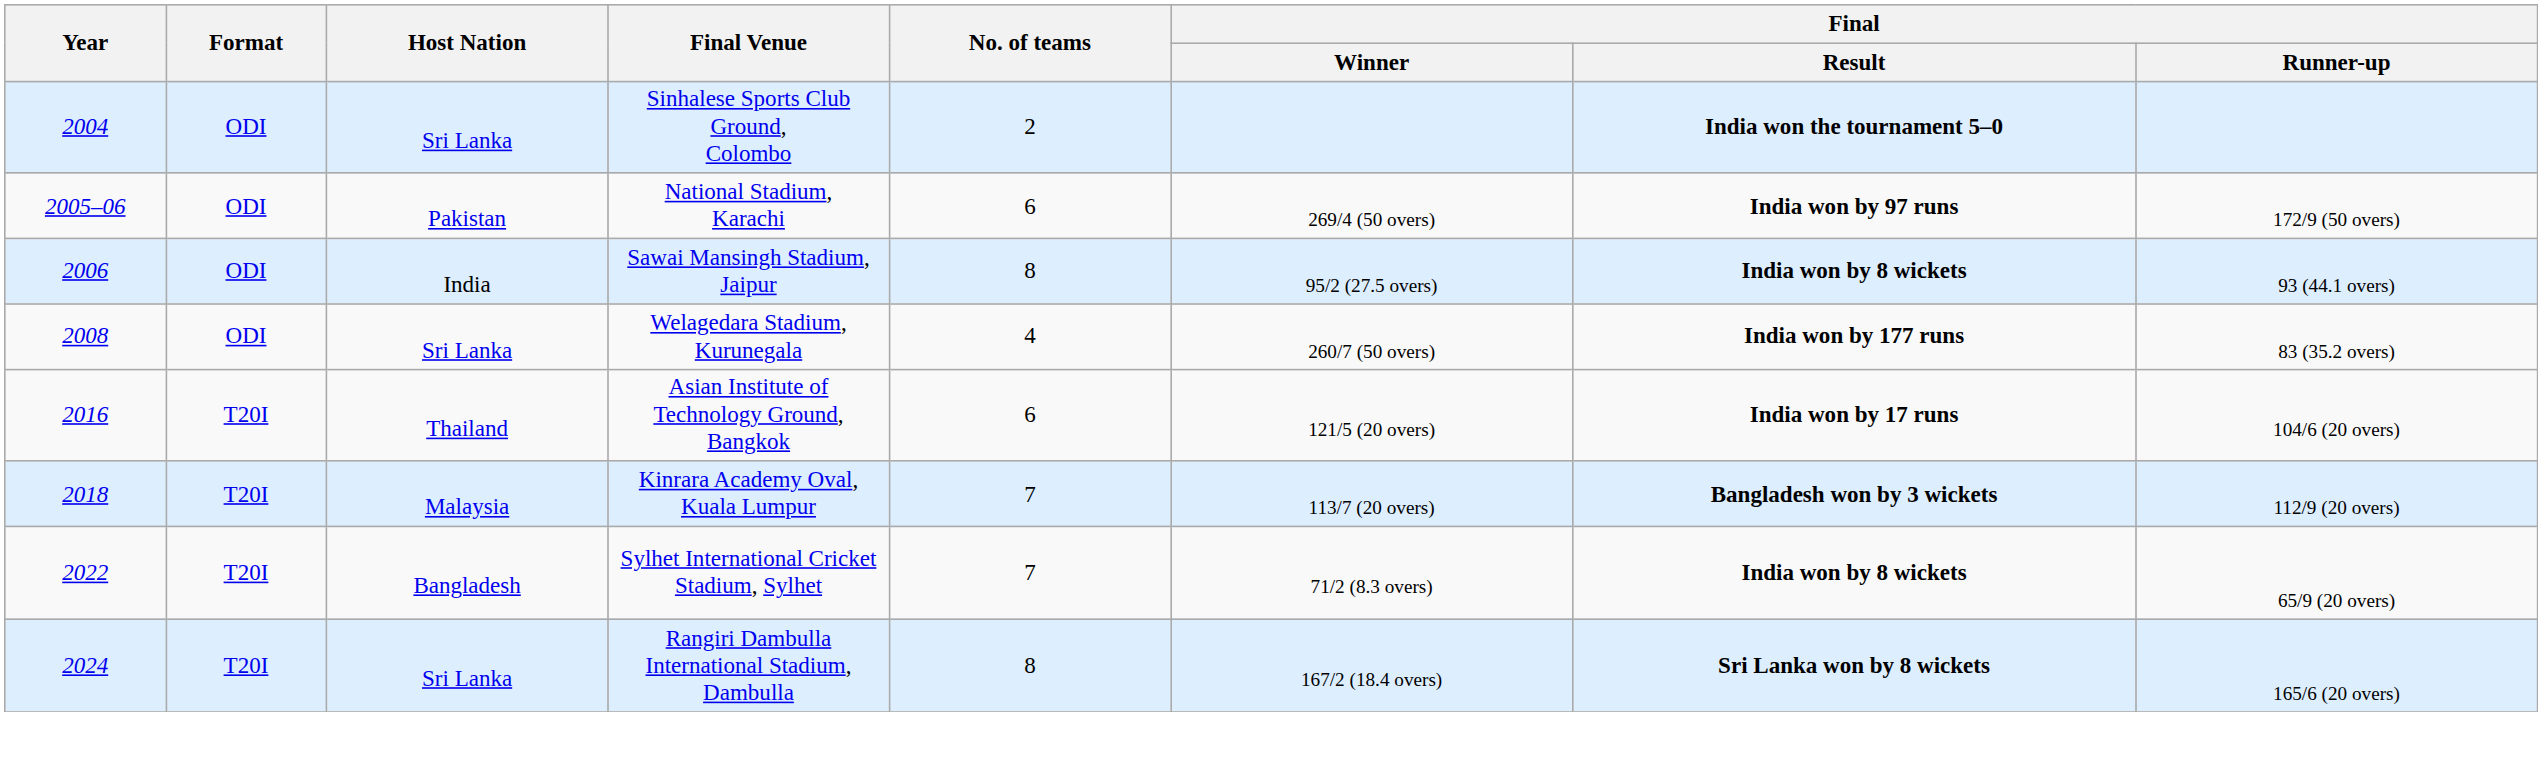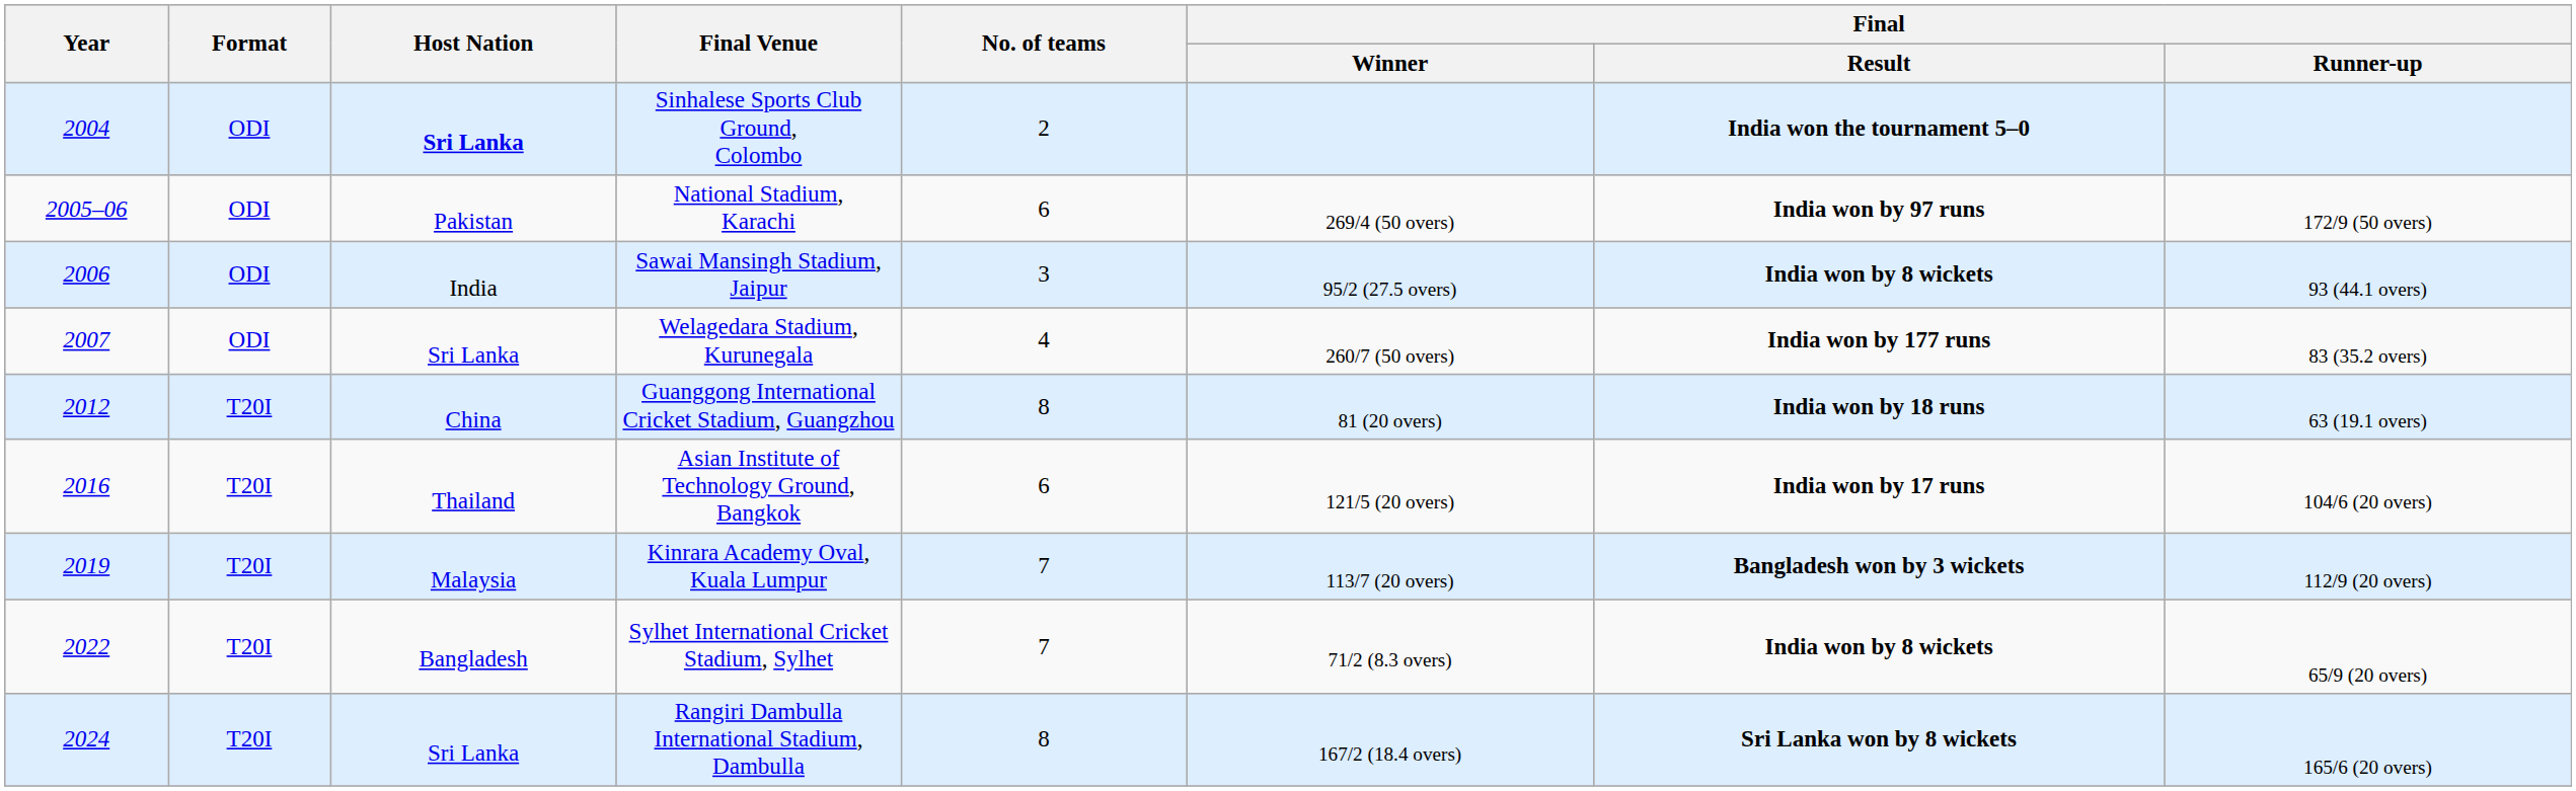Sinhalese Sports Club Ground, Colombo | Host Nation: normal -> bold
Sawai Mansingh Stadium, Jaipur | No. of teams: 8 -> 3
Welagedara Stadium, Kurunegala | Year: 2008 -> 2007
+ row: 2012 | T20I | China | Guanggong International Cricket Stadium, Guangzhou | 8 | 81 (20 overs) | India won by 18 runs | 63 (19.1 overs)
Kinrara Academy Oval, Kuala Lumpur | Year: 2018 -> 2019
